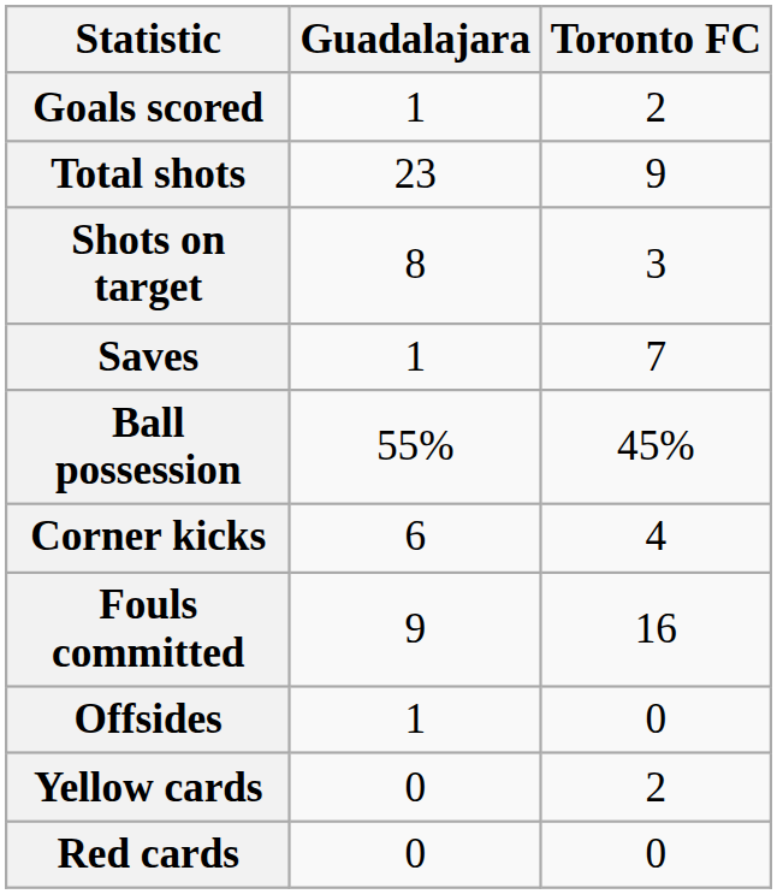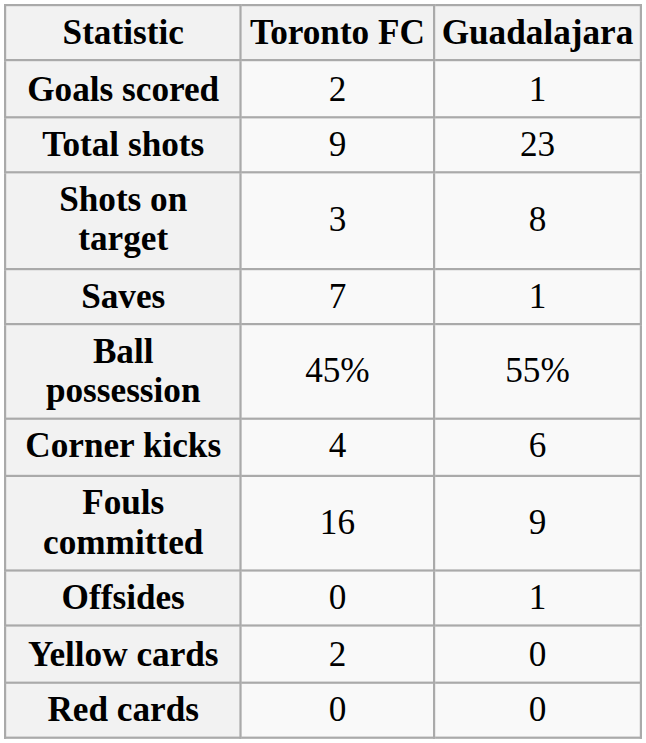columns swapped: Guadalajara <-> Toronto FC
